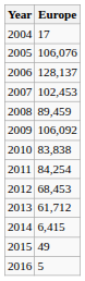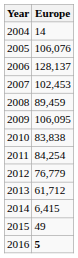2004 | Europe: 17 -> 14
2009 | Europe: 106,092 -> 106,095
2012 | Europe: 68,453 -> 76,779
2016 | Europe: normal -> bold
